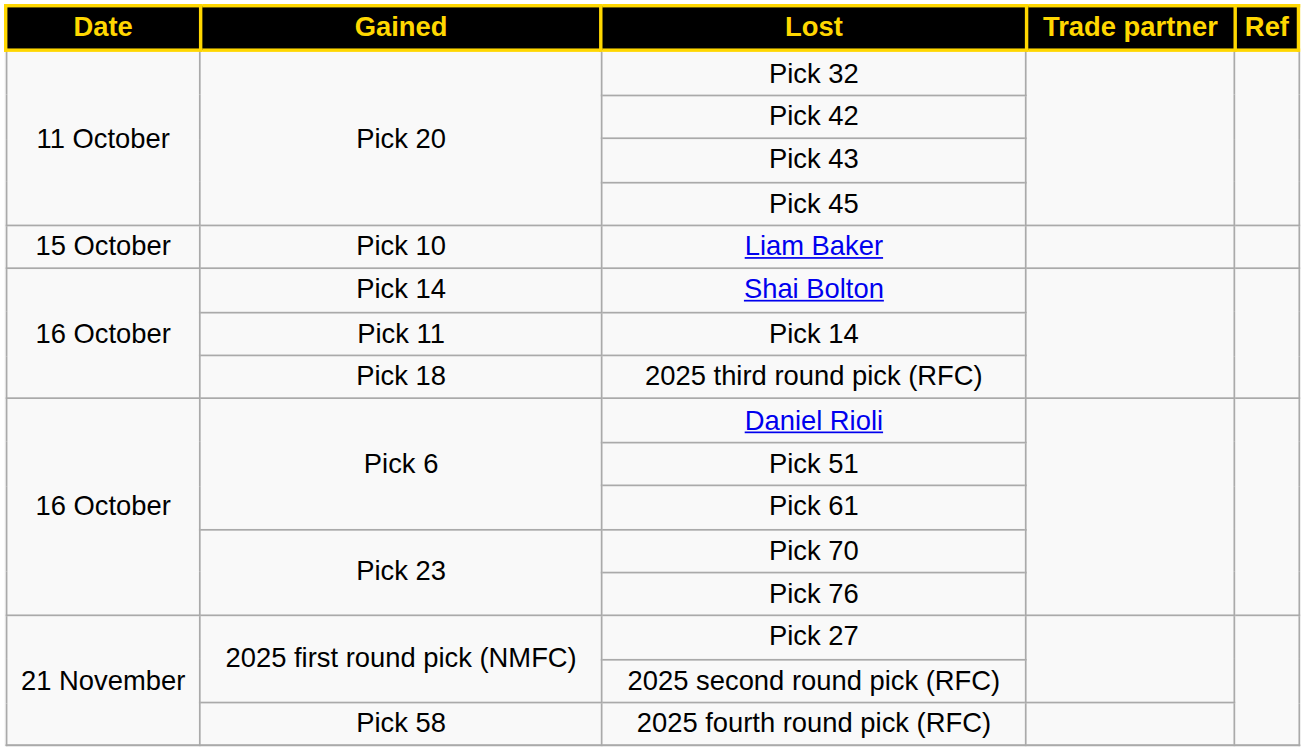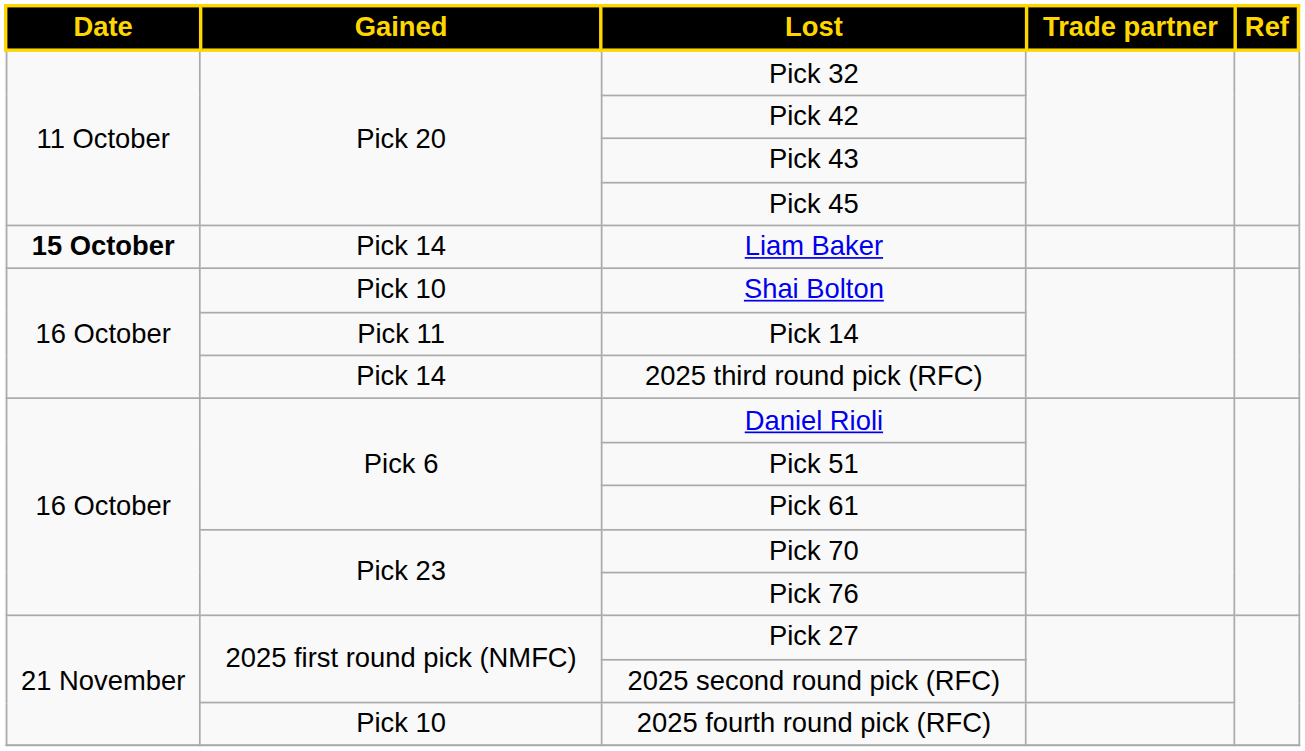Liam Baker | Date: normal -> bold
Liam Baker | Gained: Pick 10 -> Pick 14
Shai Bolton | Gained: Pick 14 -> Pick 10
2025 third round pick (RFC) | Gained: Pick 18 -> Pick 14
2025 fourth round pick (RFC) | Gained: Pick 58 -> Pick 10
